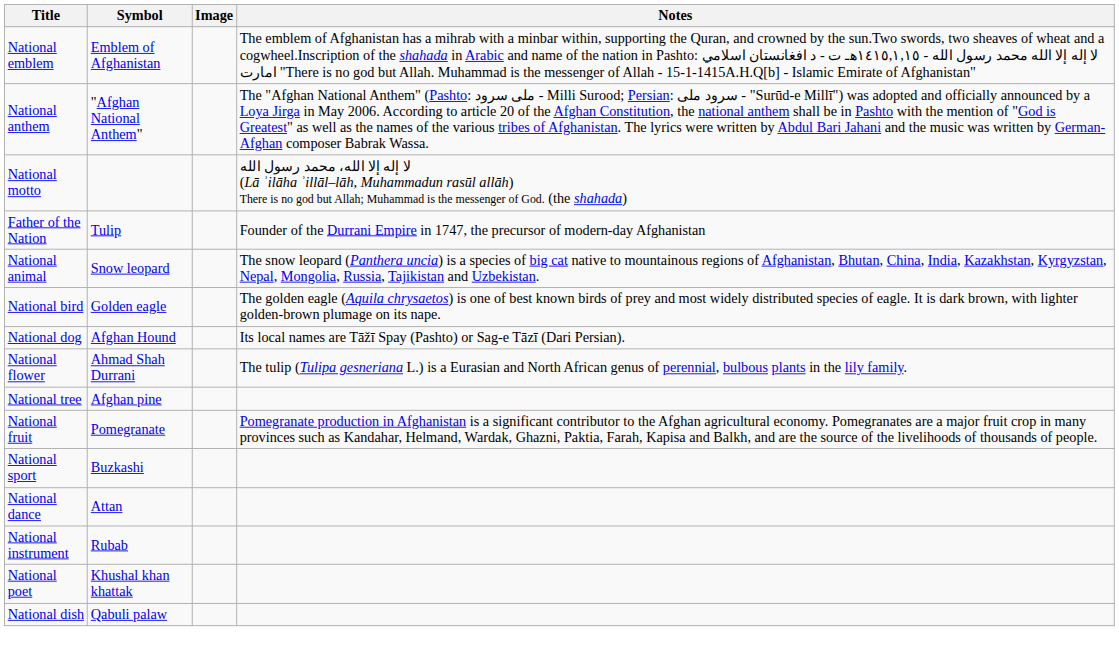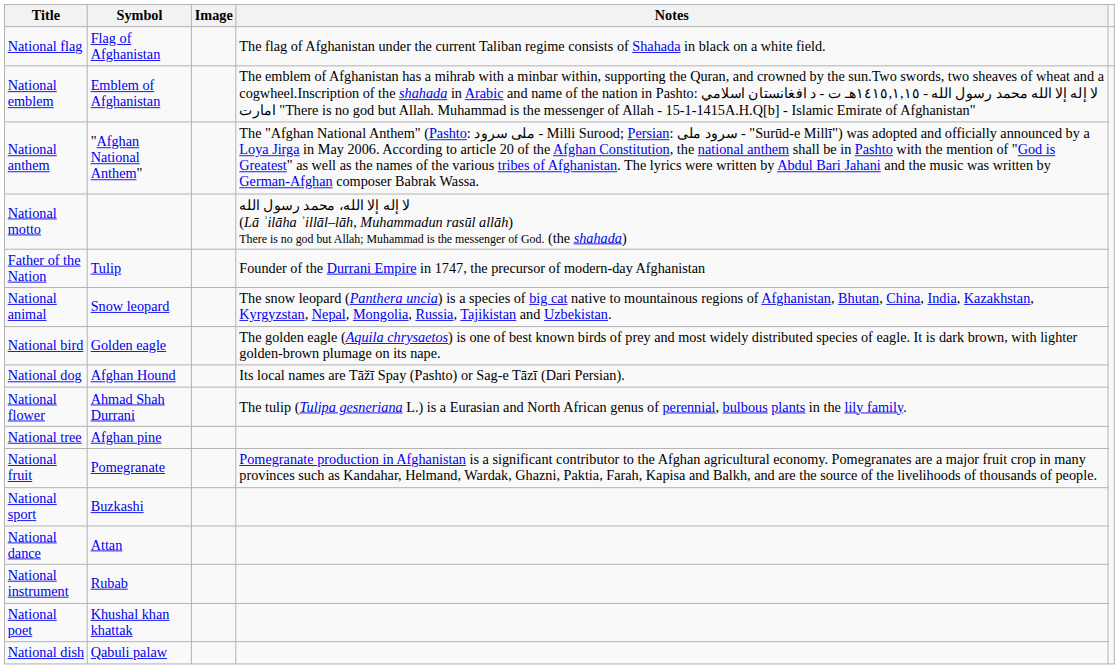+ row: National flag | Flag of Afghanistan | The flag of Afghanistan under the current Taliban regime consists of Shahada in black on a white field.
